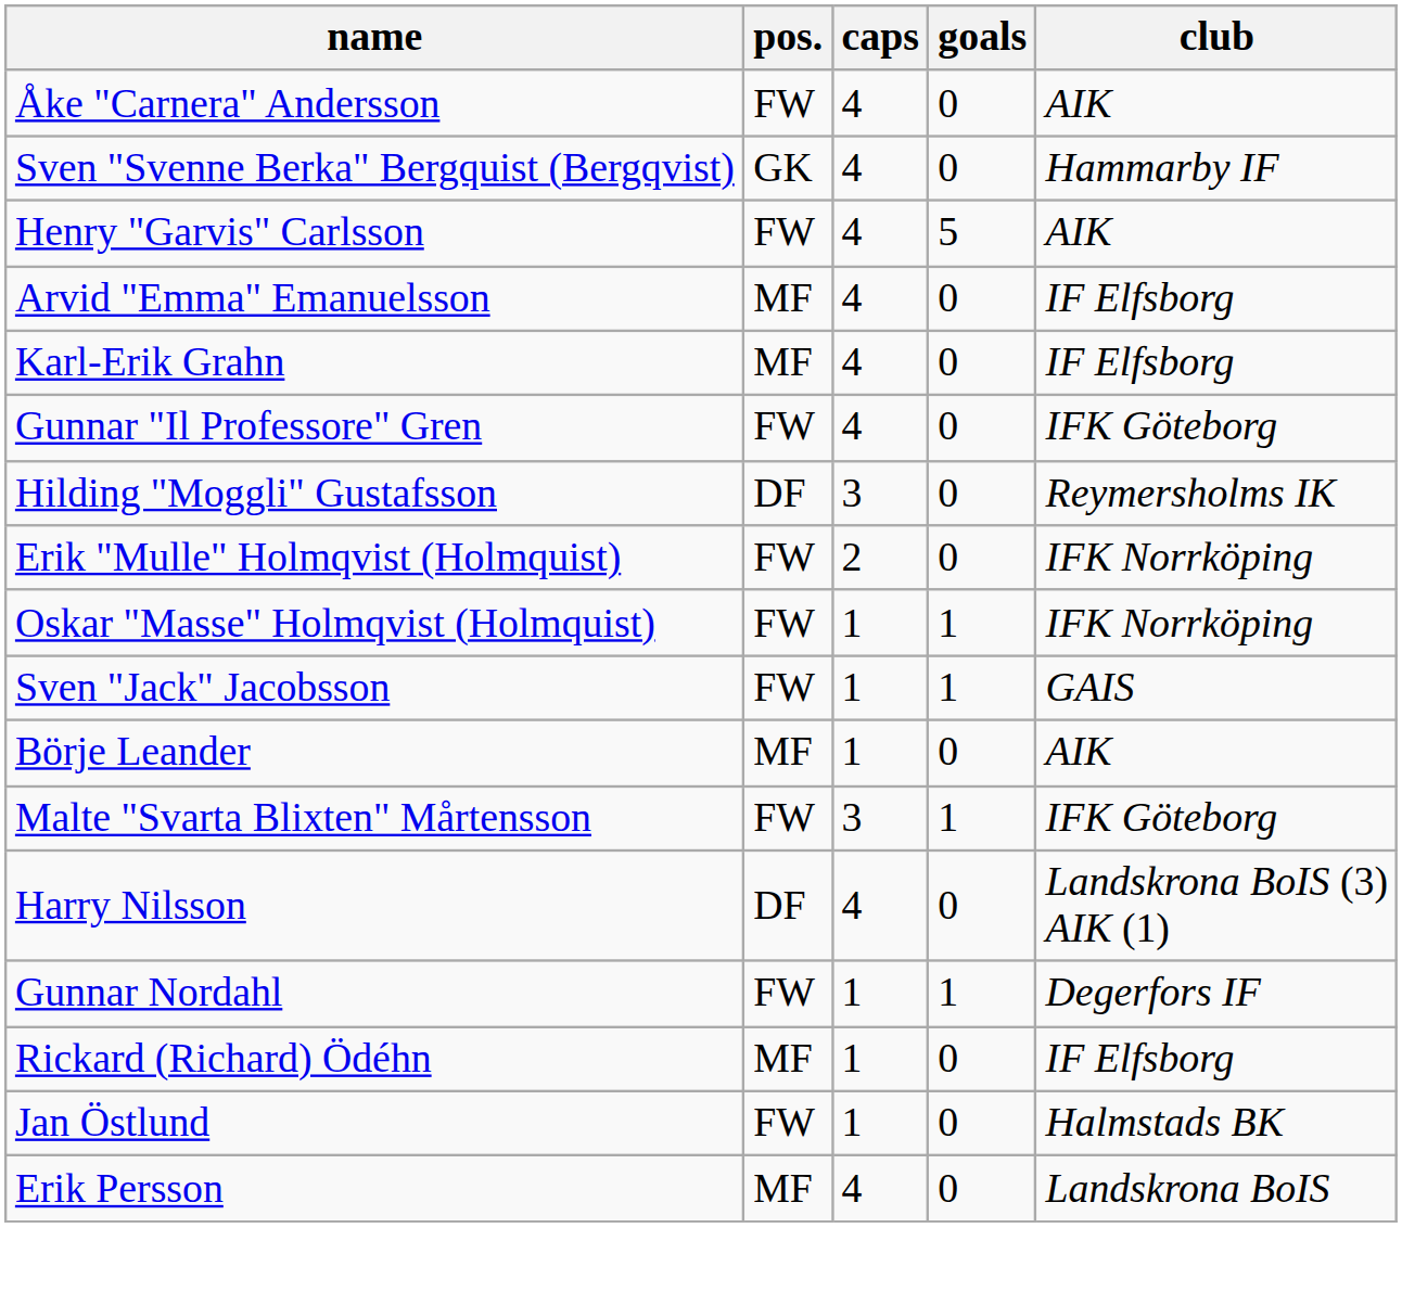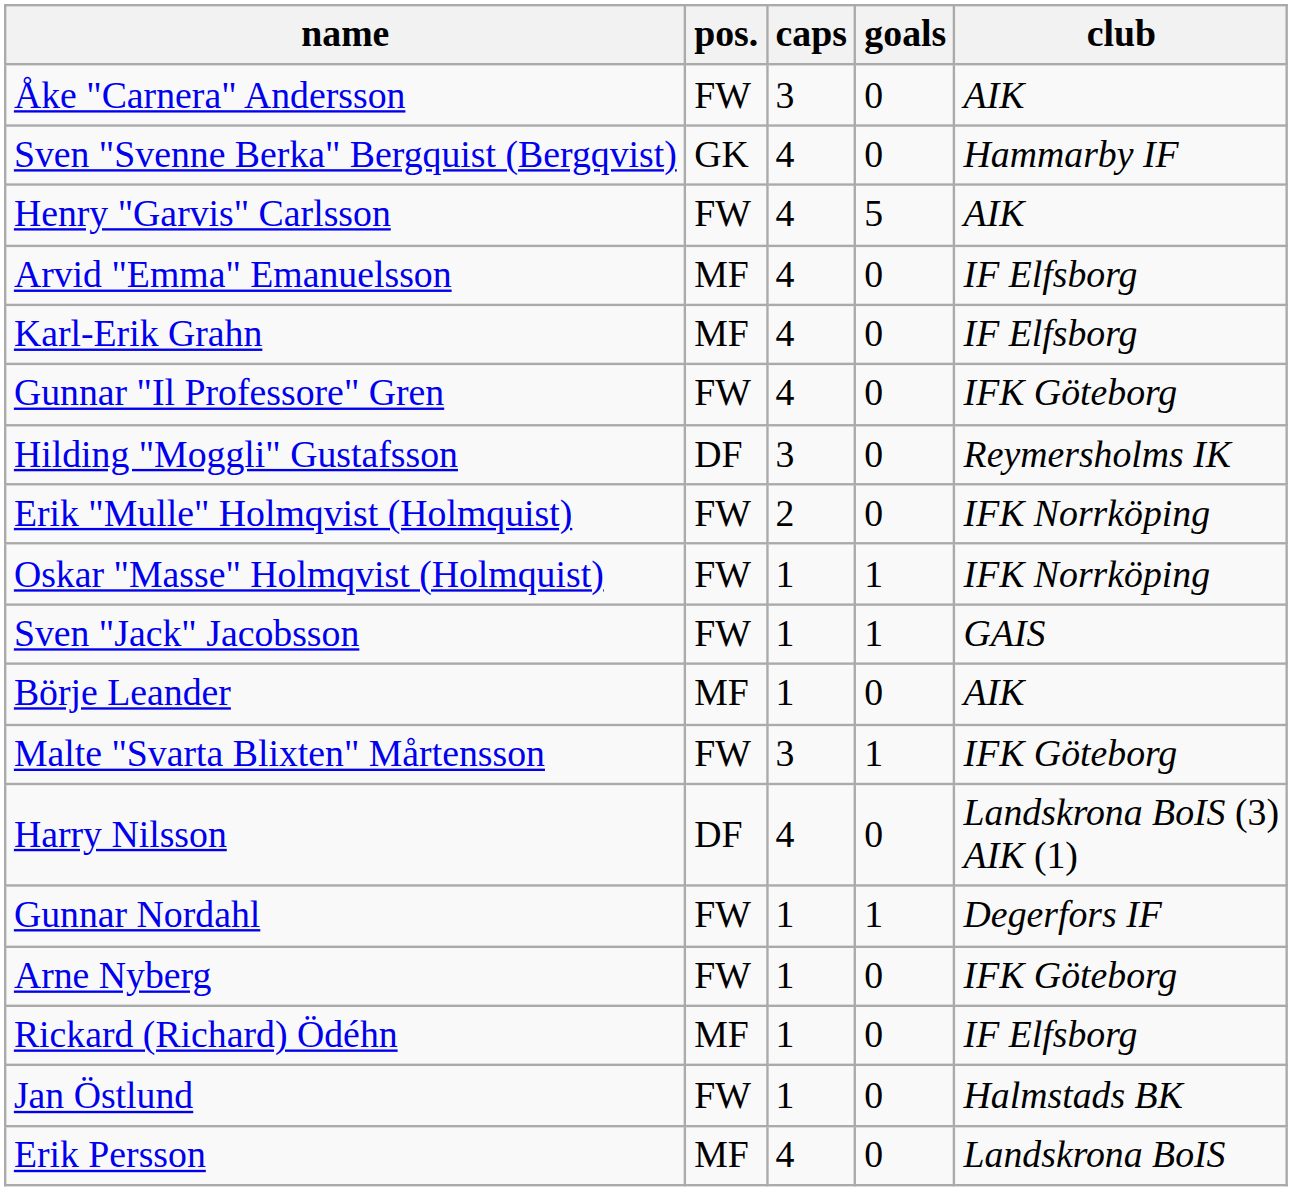Åke "Carnera" Andersson | caps: 4 -> 3
+ row: Arne Nyberg | FW | 1 | 0 | IFK Göteborg
